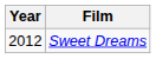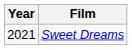Sweet Dreams | Year: 2012 -> 2021
